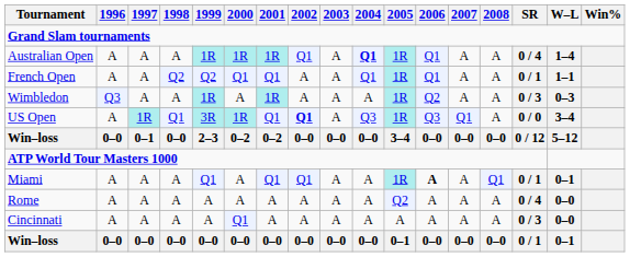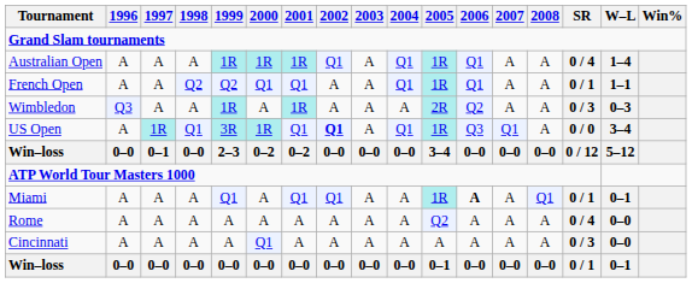Australian Open | 2004: bold -> normal
Wimbledon | 2005: 1R -> 2R
US Open | 2004: Q3 -> Q1
